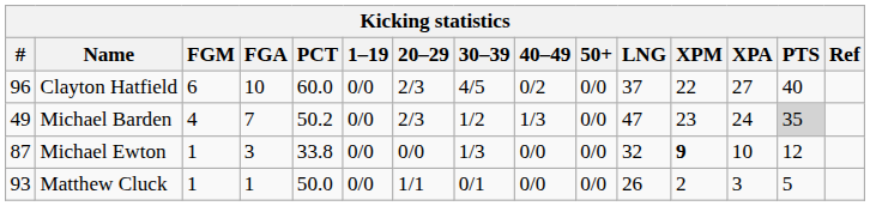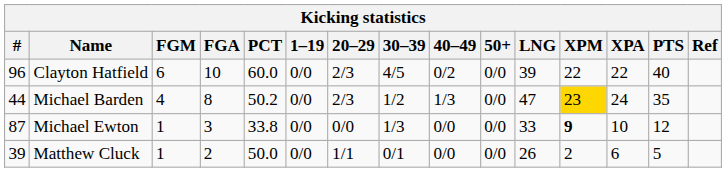Clayton Hatfield | LNG: 37 -> 39
Clayton Hatfield | XPA: 27 -> 22
Michael Barden | #: 49 -> 44
Michael Barden | FGA: 7 -> 8
Michael Barden | XPM: no background -> gold background
Michael Barden | PTS: lightgrey background -> no background
Michael Ewton | LNG: 32 -> 33
Matthew Cluck | #: 93 -> 39
Matthew Cluck | FGA: 1 -> 2
Matthew Cluck | XPA: 3 -> 6
